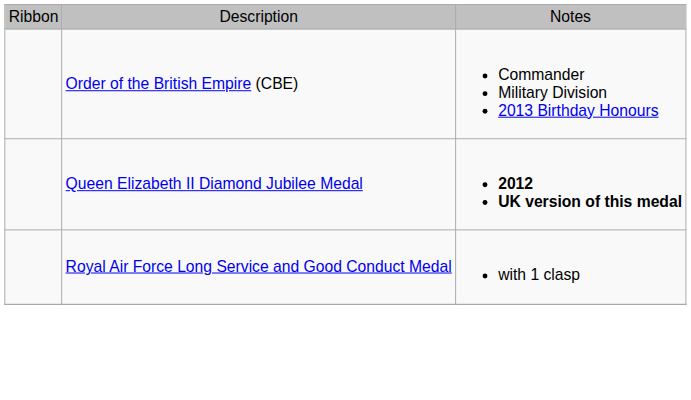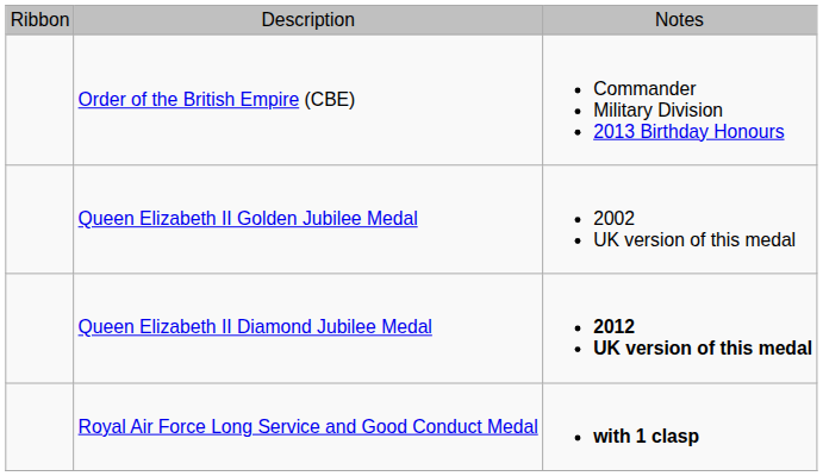+ row: Queen Elizabeth II Golden Jubilee Medal | 2002 UK version of this medal
Royal Air Force Long Service and Good Conduct Medal | column 3: normal -> bold
